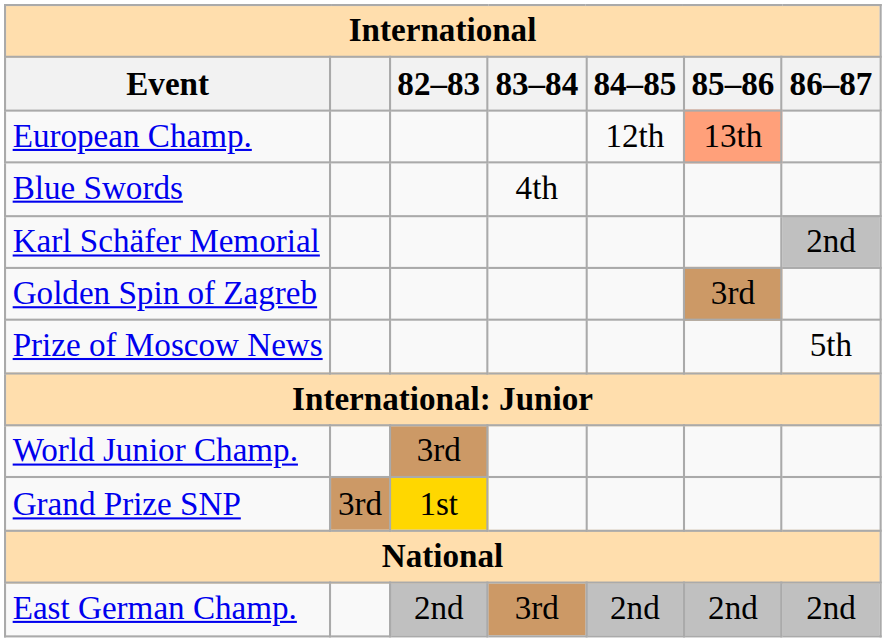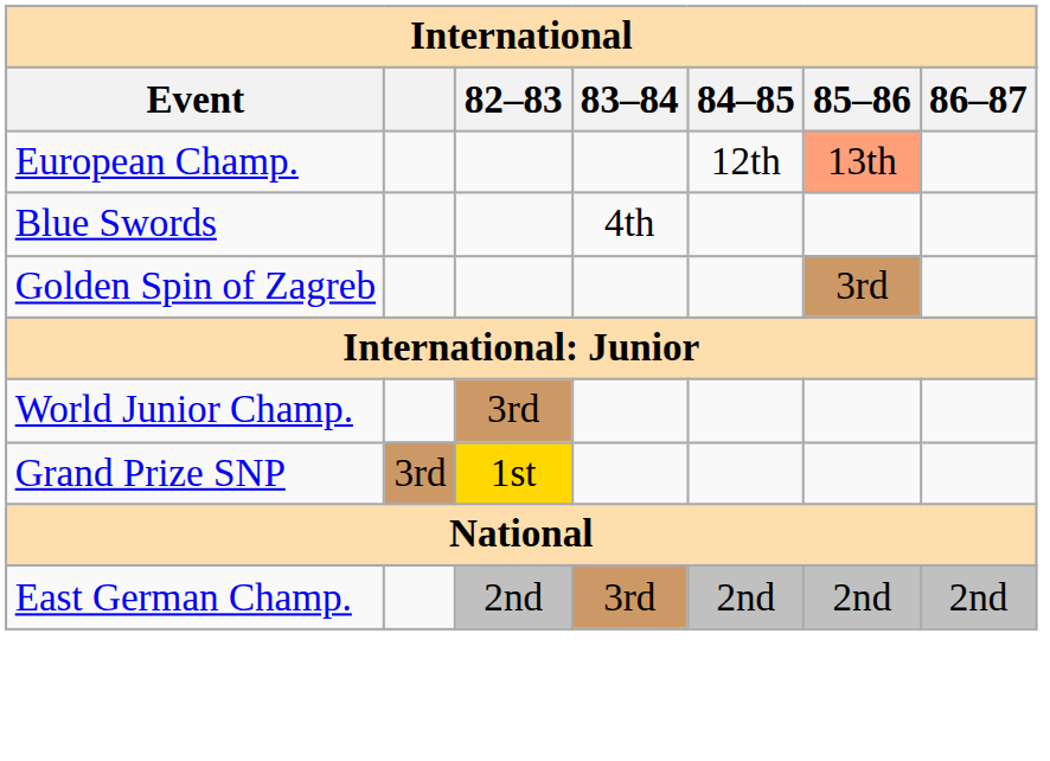- row: Karl Schäfer Memorial | 2nd
- row: Prize of Moscow News | 5th
